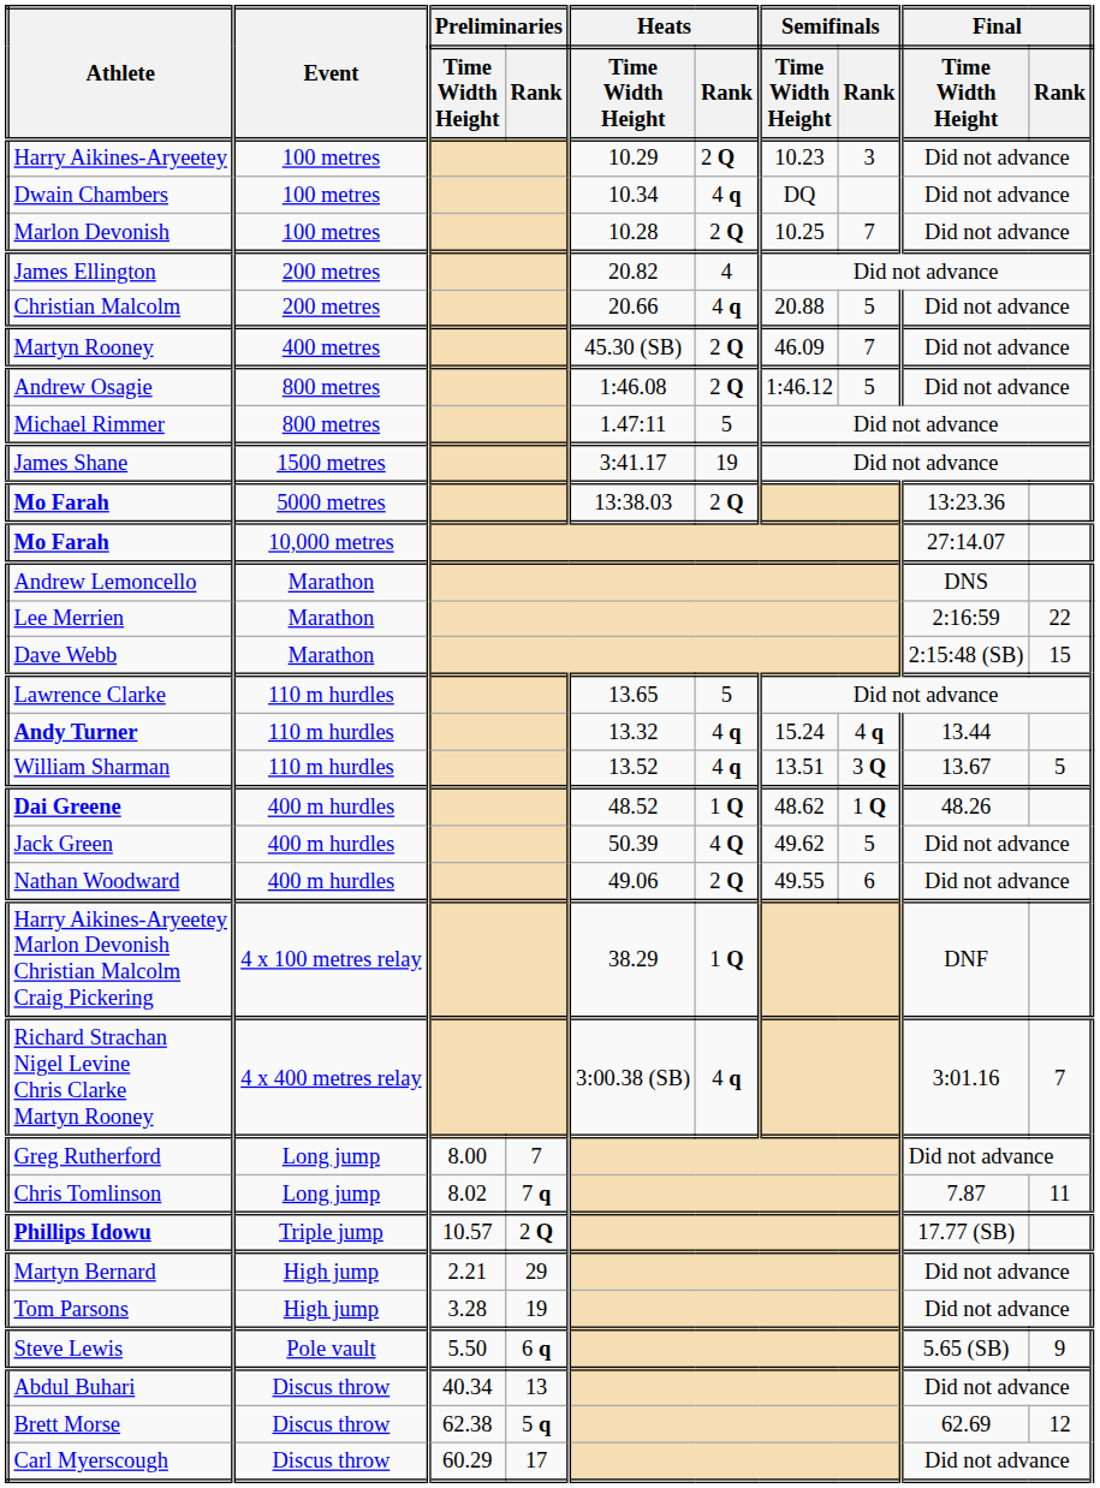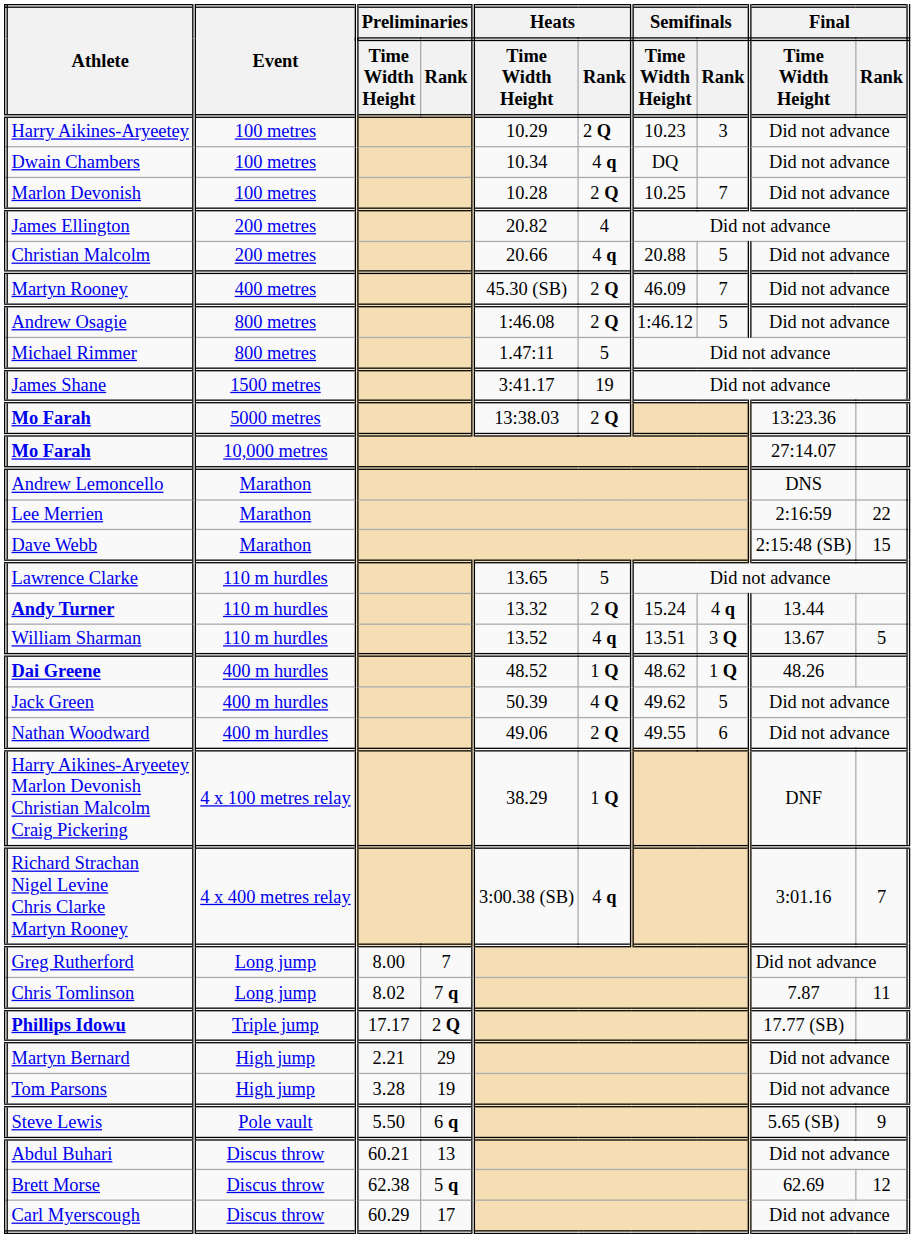Andy Turner | Heats / Rank: 4 q -> 2 Q
Phillips Idowu | Preliminaries / Time Width Height: 10.57 -> 17.17
Abdul Buhari | Preliminaries / Time Width Height: 40.34 -> 60.21
